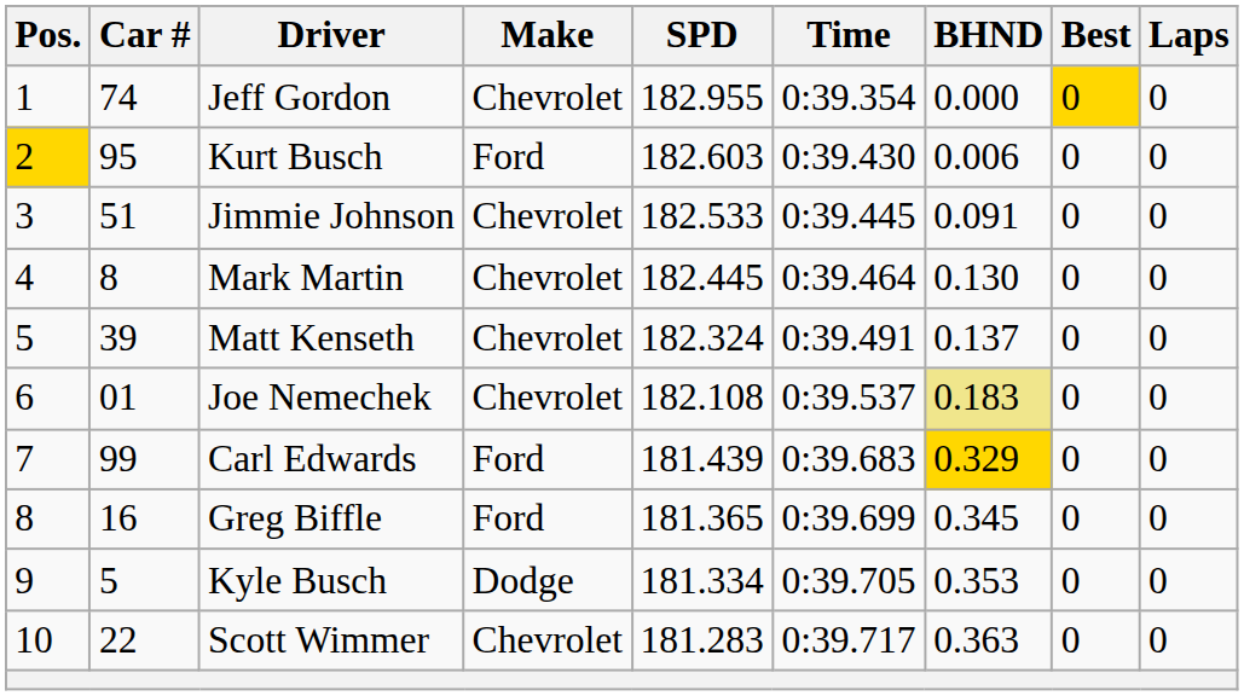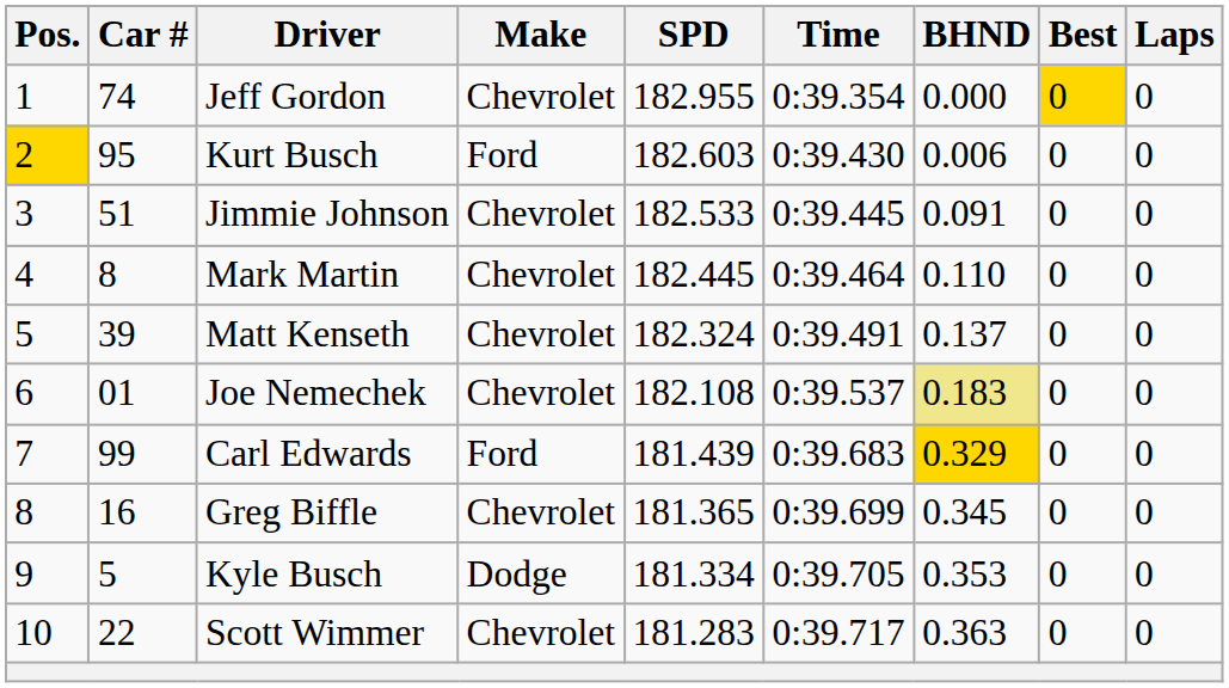Mark Martin | BHND: 0.130 -> 0.110
Greg Biffle | Make: Ford -> Chevrolet
